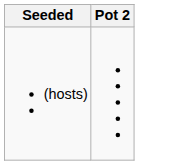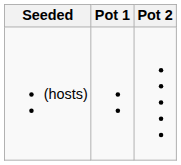+ column: Pot 1
